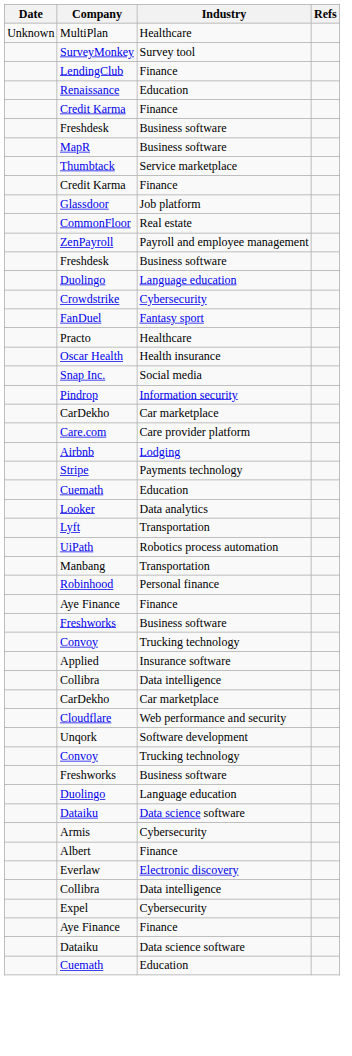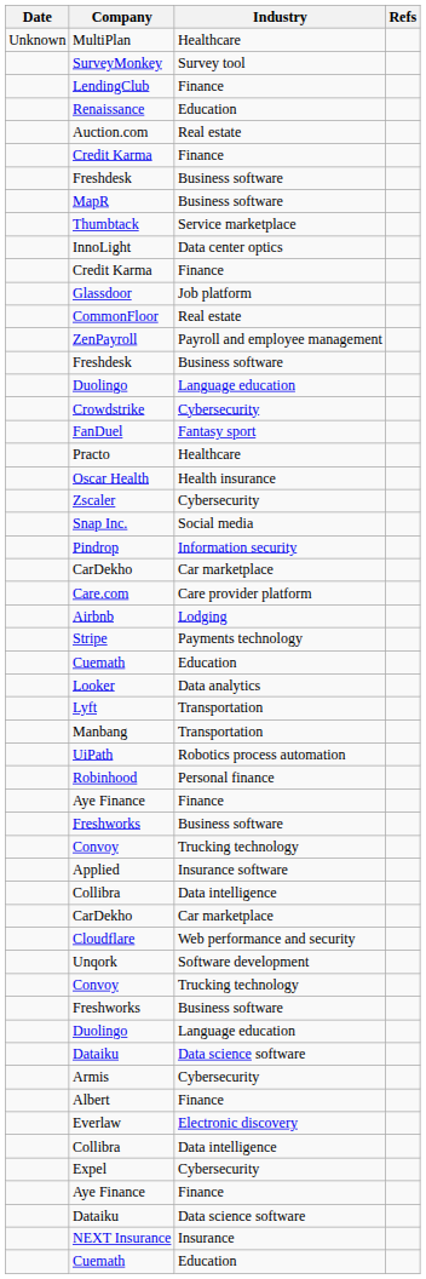+ row: Auction.com | Real estate
+ row: InnoLight | Data center optics
+ row: Zscaler | Cybersecurity
rows swapped: UiPath <-> Manbang
+ row: NEXT Insurance | Insurance
